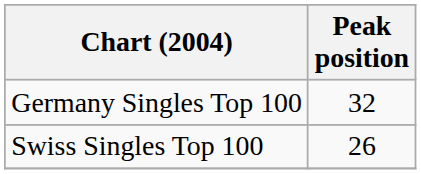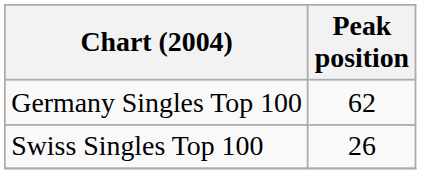Germany Singles Top 100 | Peak position: 32 -> 62
